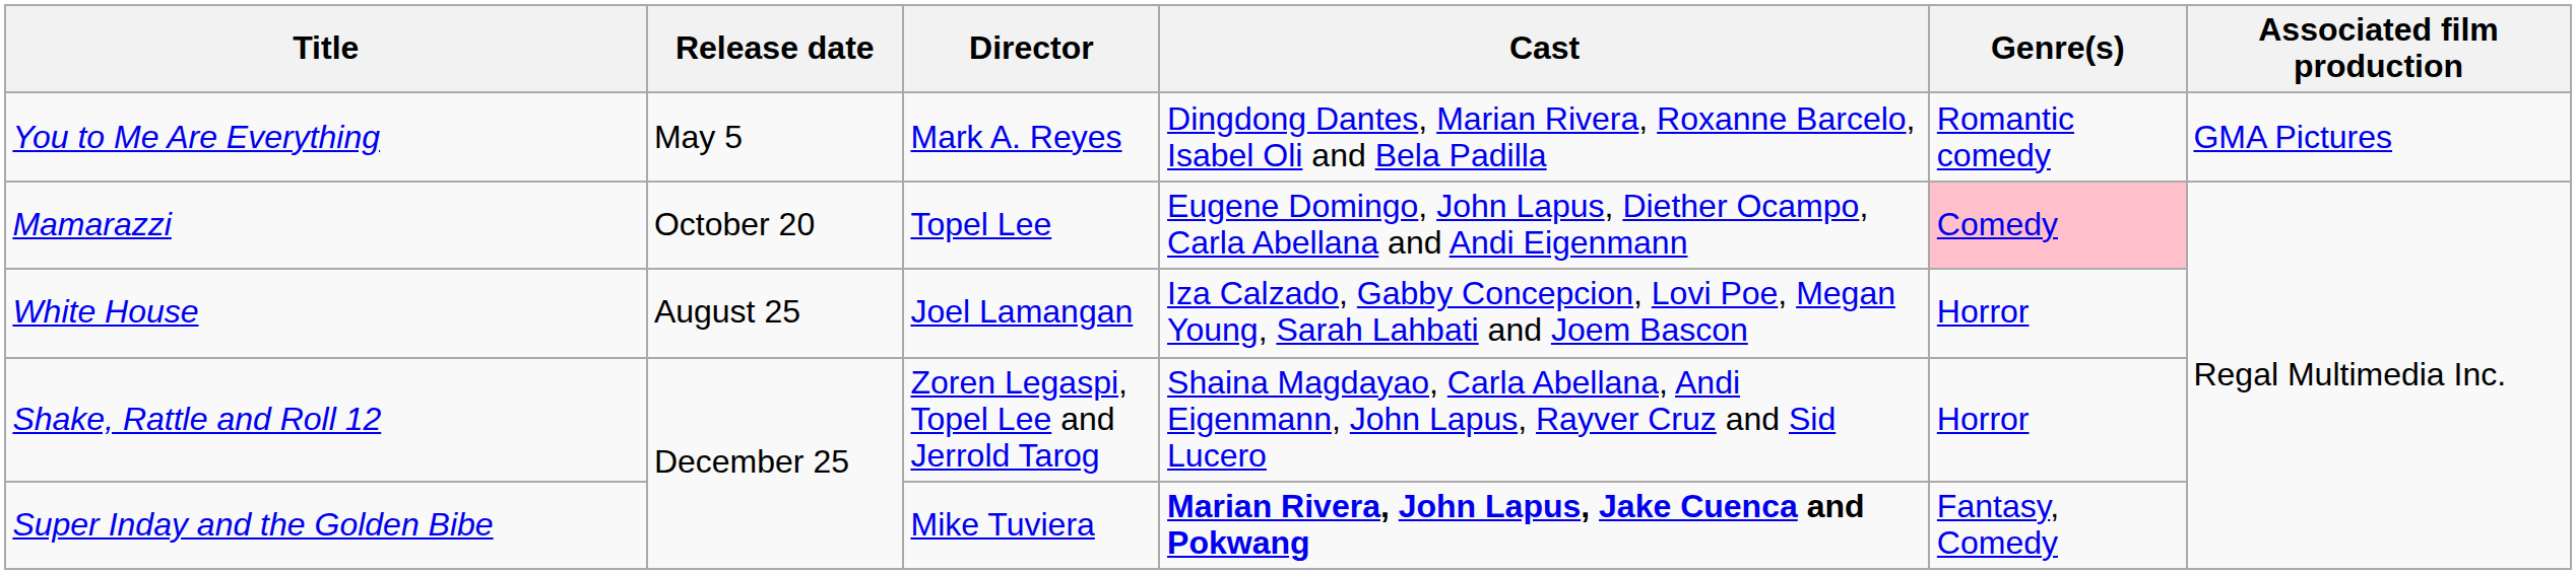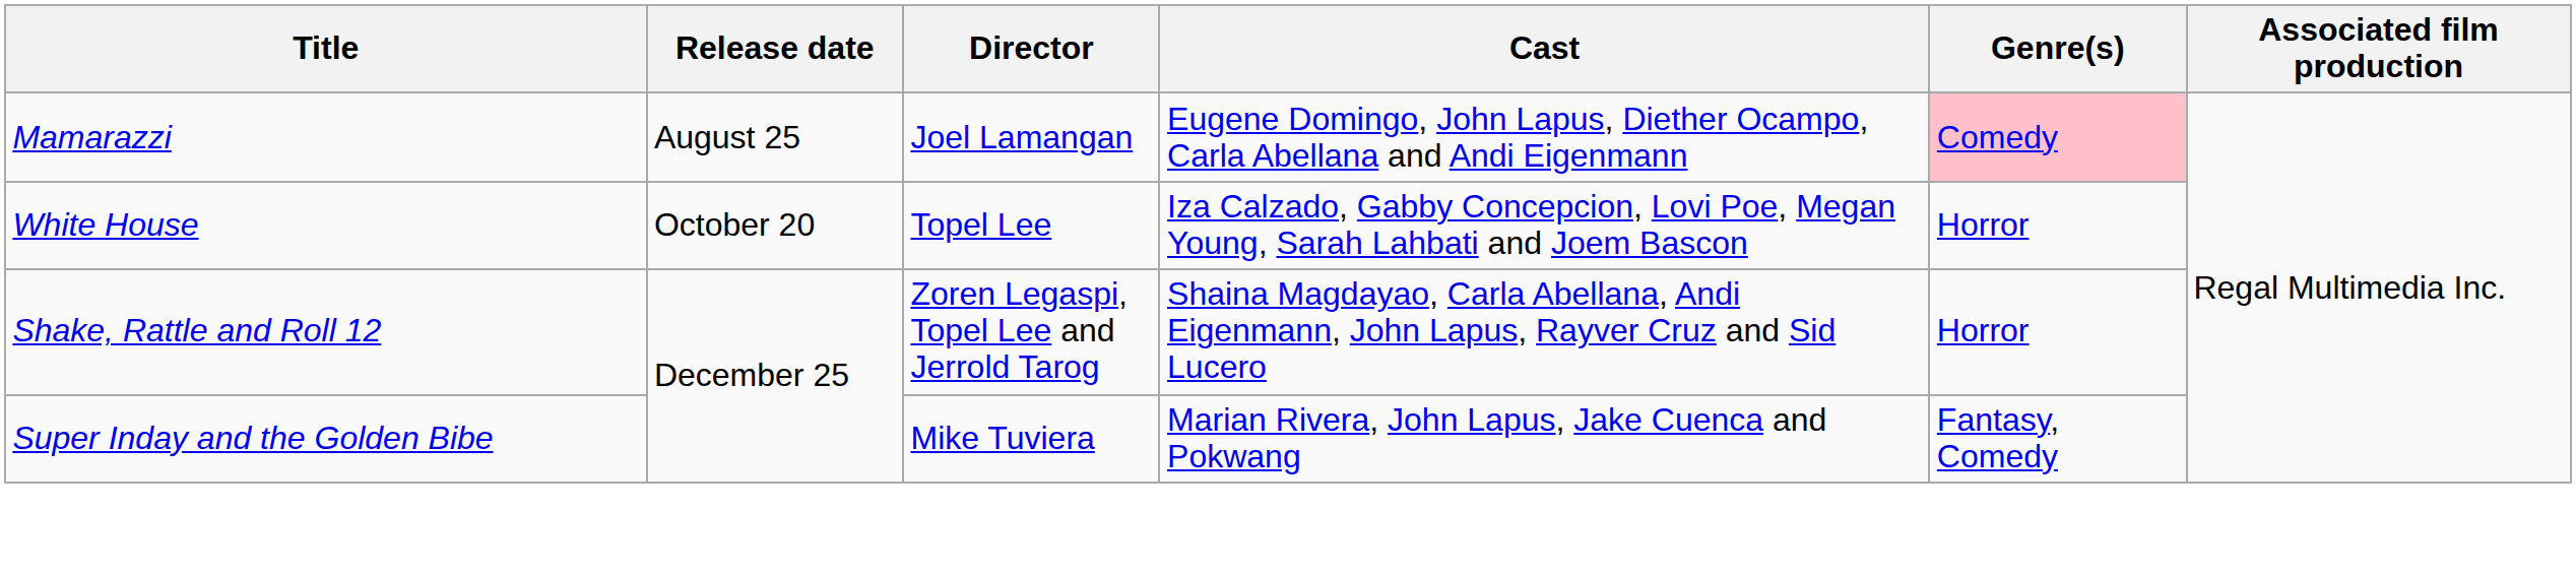- row: You to Me Are Everything | May 5 | Mark A. Reyes | Dingdong Dantes, Marian Rivera, Roxanne Barcelo, Isabel Oli and Bela Padilla | Romantic comedy | GMA Pictures
Mamarazzi | Release date: October 20 -> August 25
Mamarazzi | Director: Topel Lee -> Joel Lamangan
White House | Release date: August 25 -> October 20
White House | Director: Joel Lamangan -> Topel Lee
Super Inday and the Golden Bibe | Cast: bold -> normal
